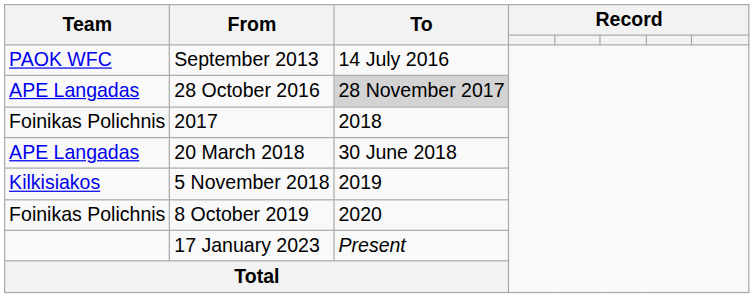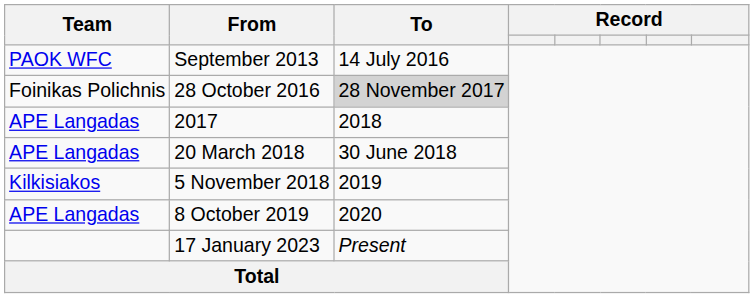28 October 2016 | Team: APE Langadas -> Foinikas Polichnis
2017 | Team: Foinikas Polichnis -> APE Langadas
8 October 2019 | Team: Foinikas Polichnis -> APE Langadas
